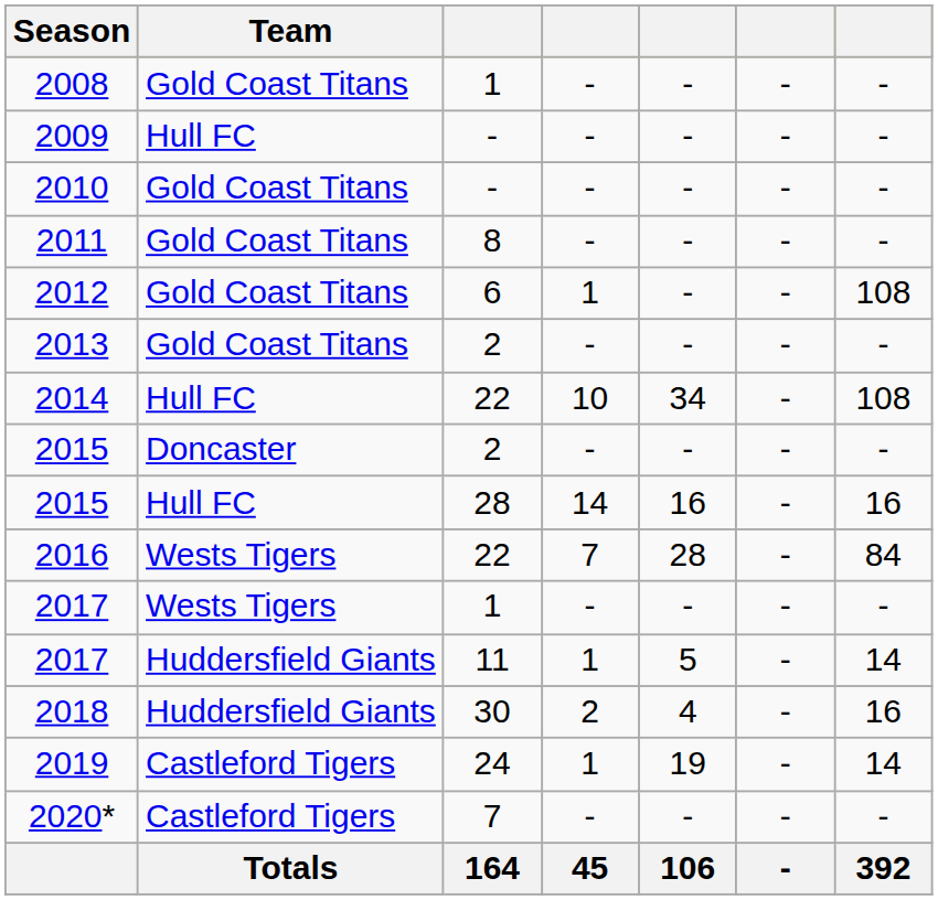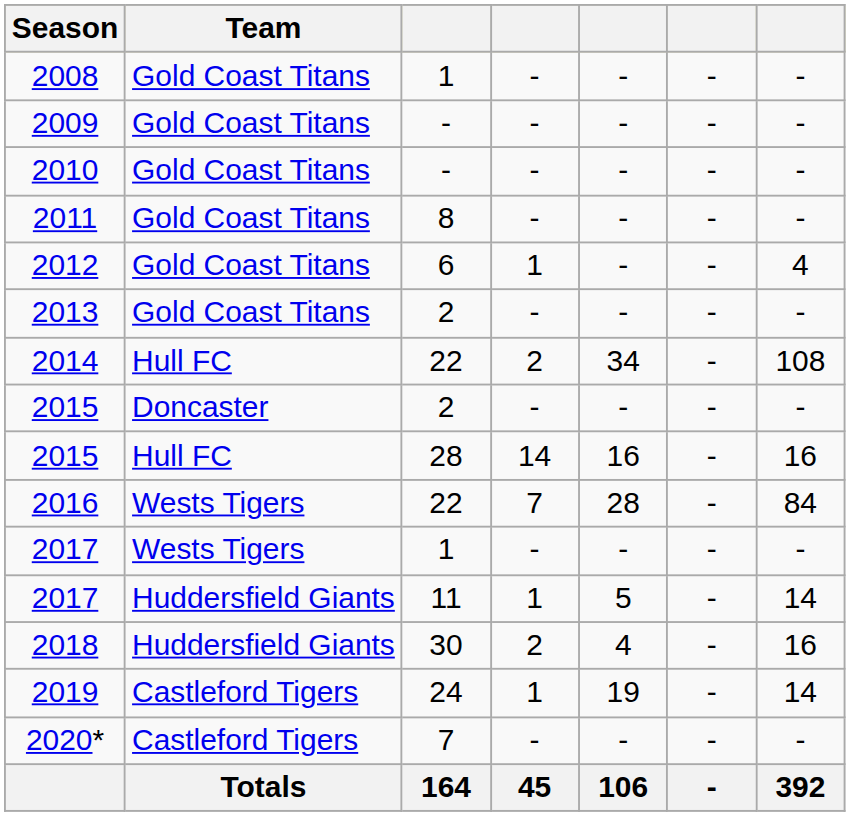2009 | Team: Hull FC -> Gold Coast Titans
2012 | column 7: 108 -> 4
2014 | column 4: 10 -> 2
